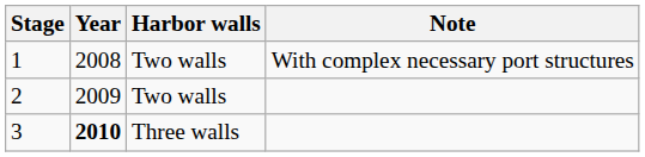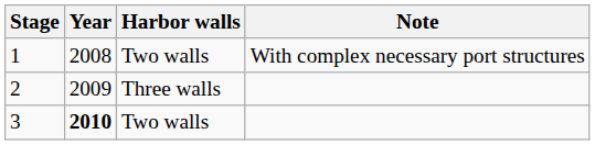2 | Harbor walls: Two walls -> Three walls
3 | Harbor walls: Three walls -> Two walls
